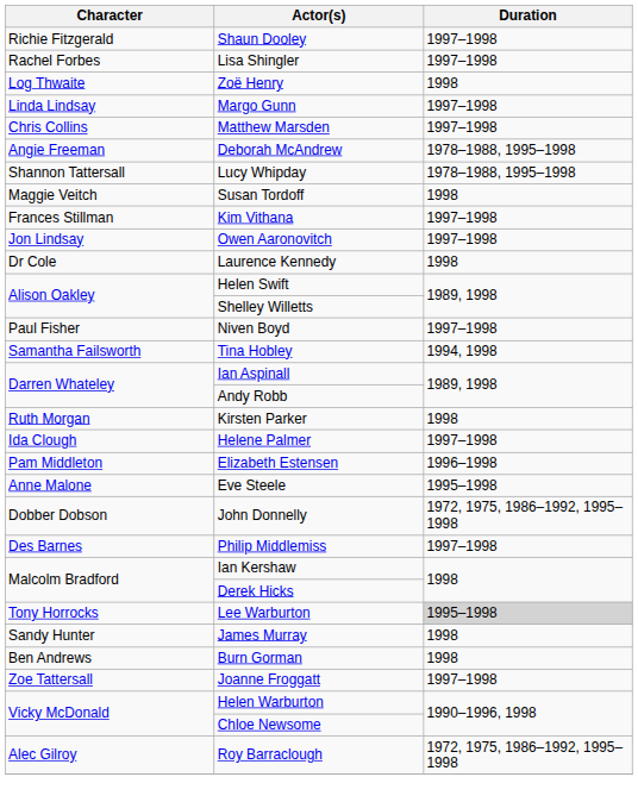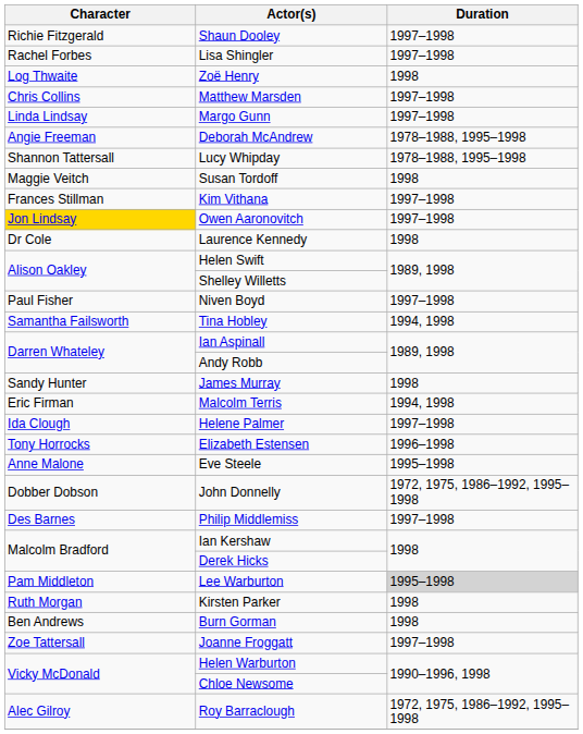rows swapped: Matthew Marsden <-> Margo Gunn
Owen Aaronovitch | Character: no background -> gold background
rows swapped: James Murray <-> Kirsten Parker
+ row: Eric Firman | Malcolm Terris | 1994, 1998
Elizabeth Estensen | Character: Pam Middleton -> Tony Horrocks
Lee Warburton | Character: Tony Horrocks -> Pam Middleton
